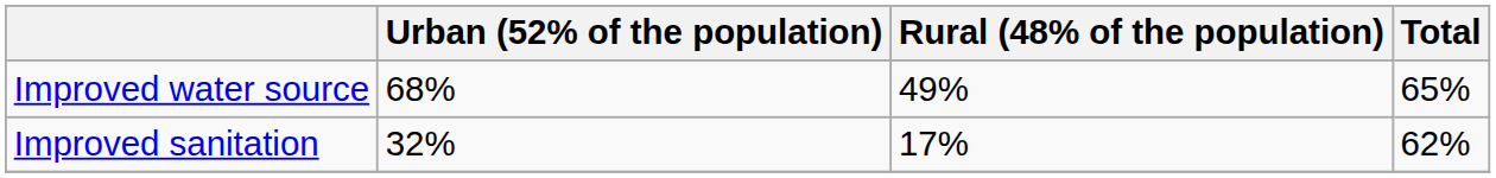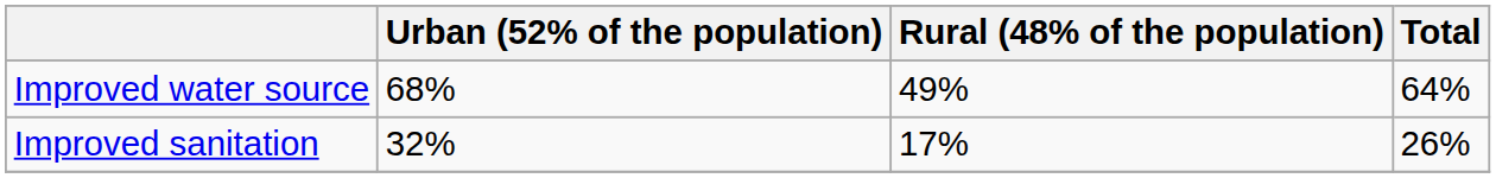Improved water source | Total: 65% -> 64%
Improved sanitation | Total: 62% -> 26%
